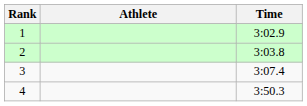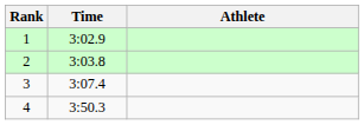columns swapped: Athlete <-> Time
